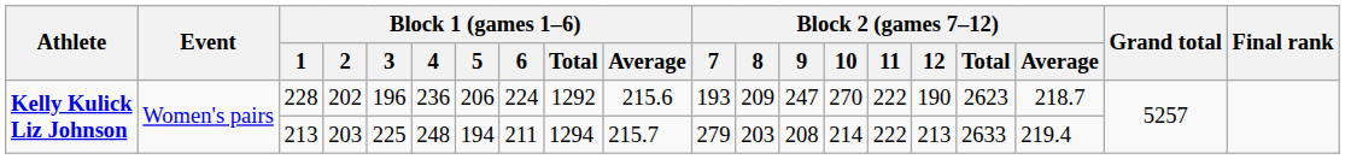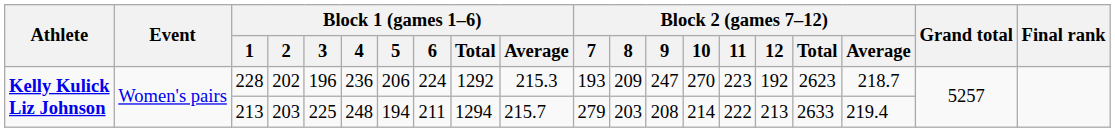228 | Block 1 (games 1–6) / Average: 215.6 -> 215.3
228 | Block 2 (games 7–12) / 11: 222 -> 223
228 | Block 2 (games 7–12) / 12: 190 -> 192
